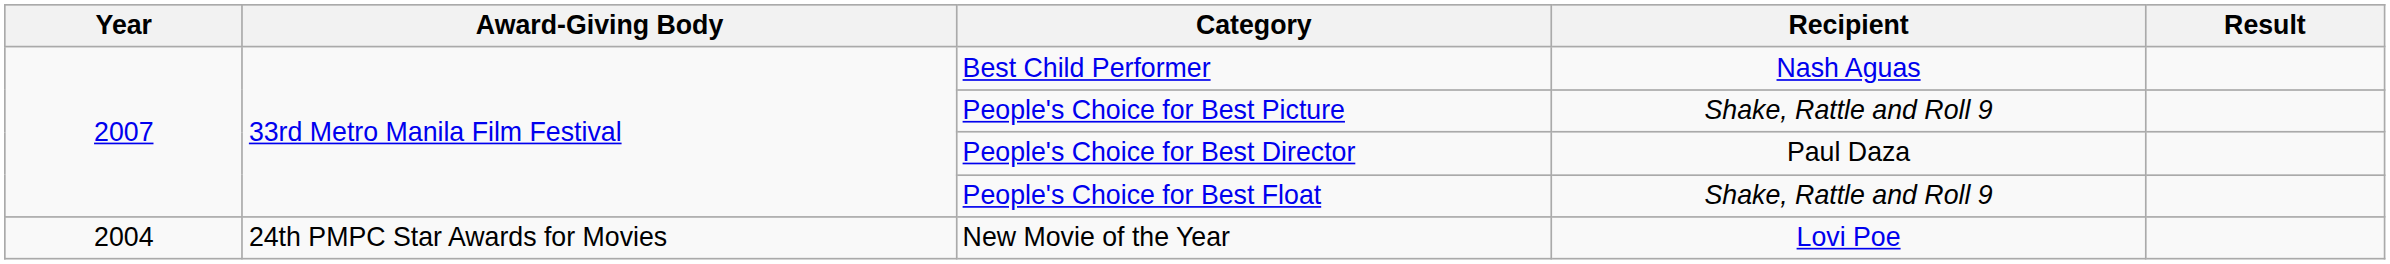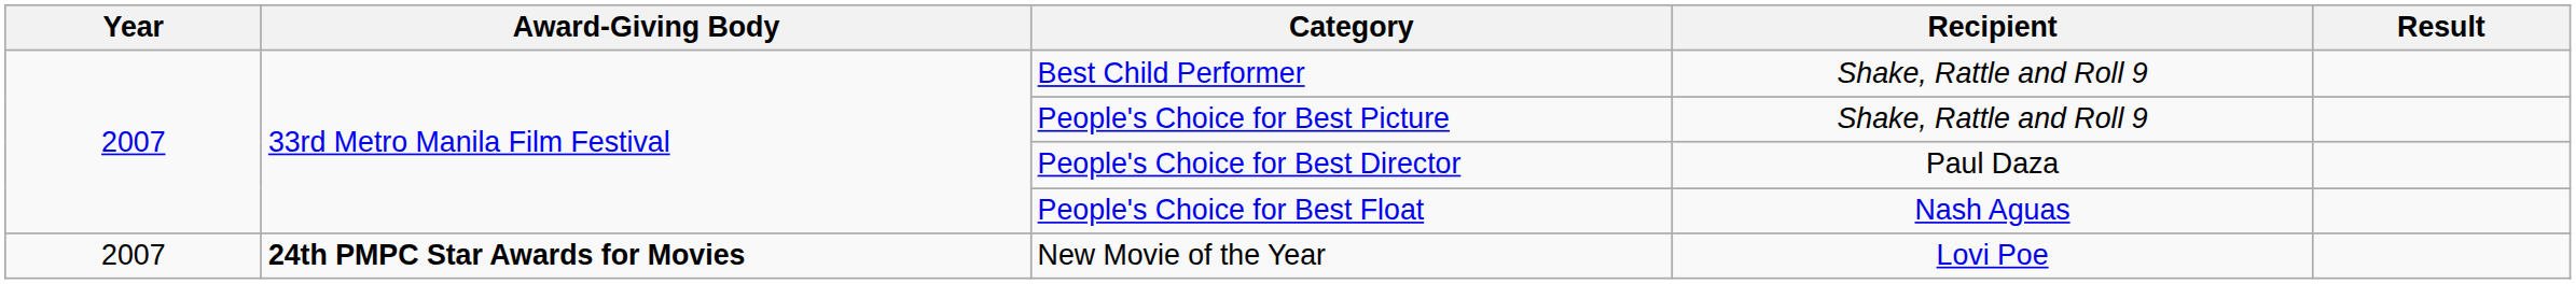Best Child Performer | Recipient: Nash Aguas -> Shake, Rattle and Roll 9
People's Choice for Best Float | Recipient: Shake, Rattle and Roll 9 -> Nash Aguas
New Movie of the Year | Year: 2004 -> 2007
New Movie of the Year | Award-Giving Body: normal -> bold
